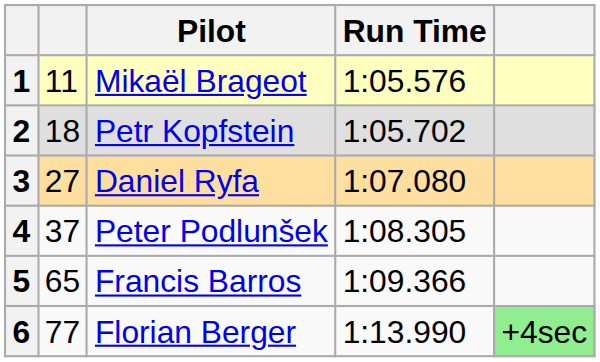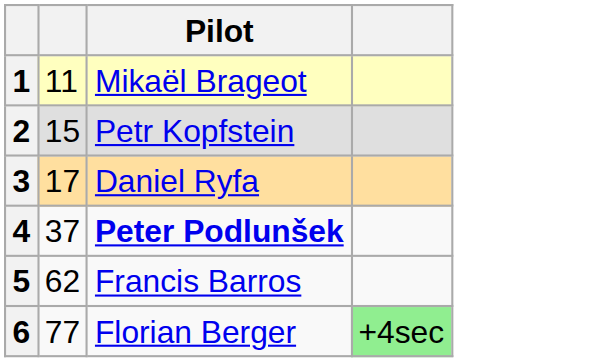- column: Run Time | 1:05.576 | 1:05.702 | 1:07.080 | 1:08.305 | 1:09.366 | 1:13.990
2 | column 2: 18 -> 15
3 | column 2: 27 -> 17
4 | Pilot: normal -> bold
5 | column 2: 65 -> 62
